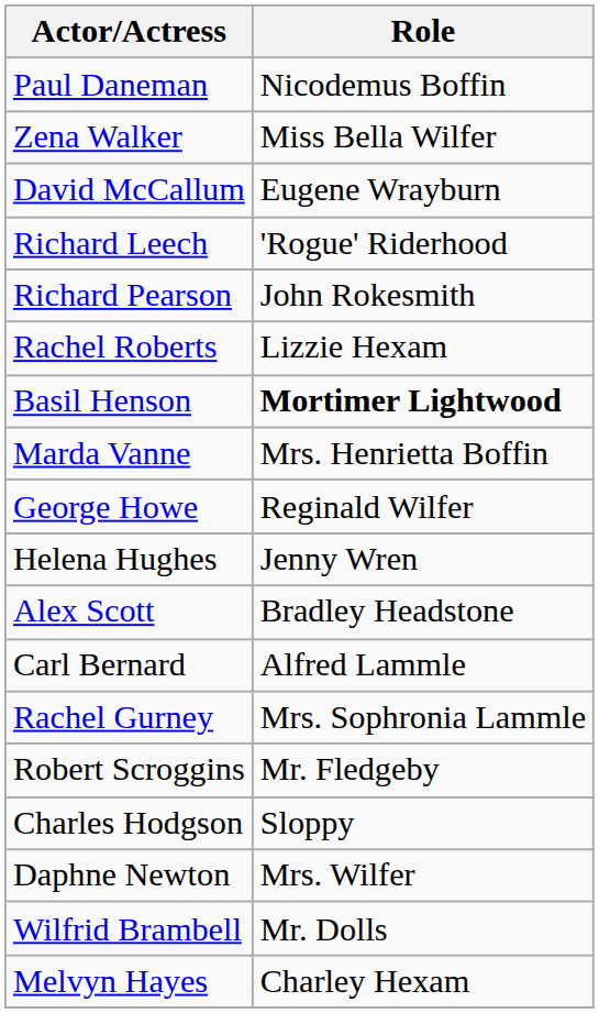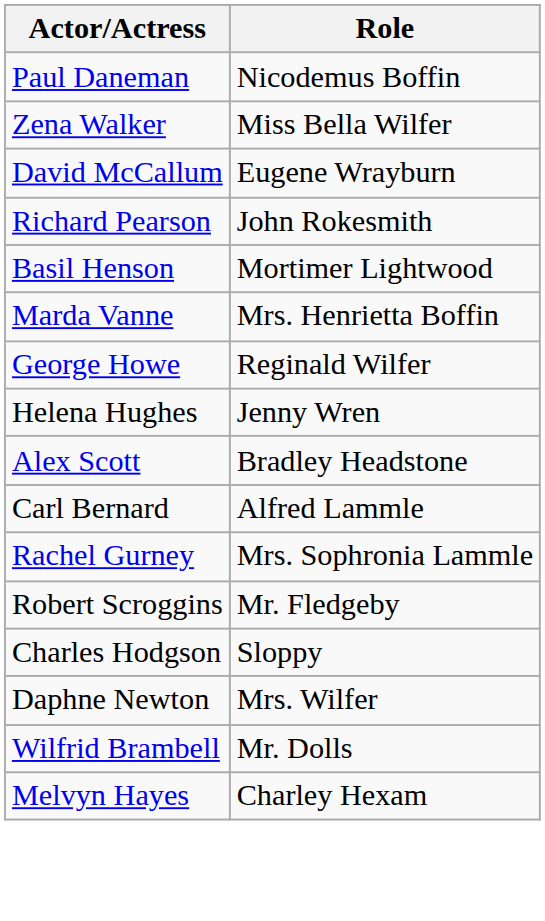- row: Richard Leech | 'Rogue' Riderhood
- row: Rachel Roberts | Lizzie Hexam
Basil Henson | Role: bold -> normal
